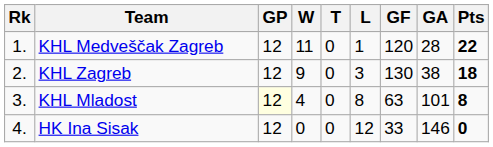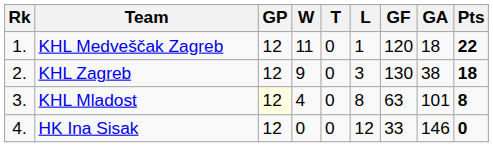KHL Medveščak Zagreb | GA: 28 -> 18
